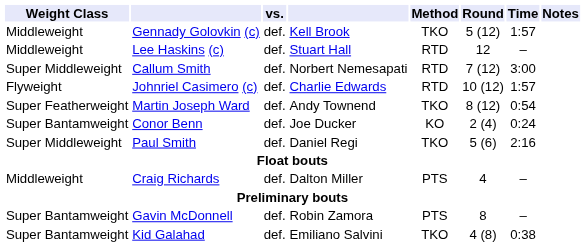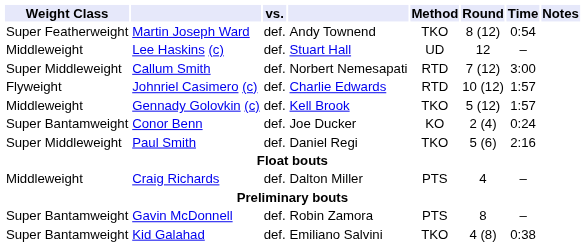rows swapped: Gennady Golovkin (c) <-> Martin Joseph Ward
Lee Haskins (c) | Method: RTD -> UD
